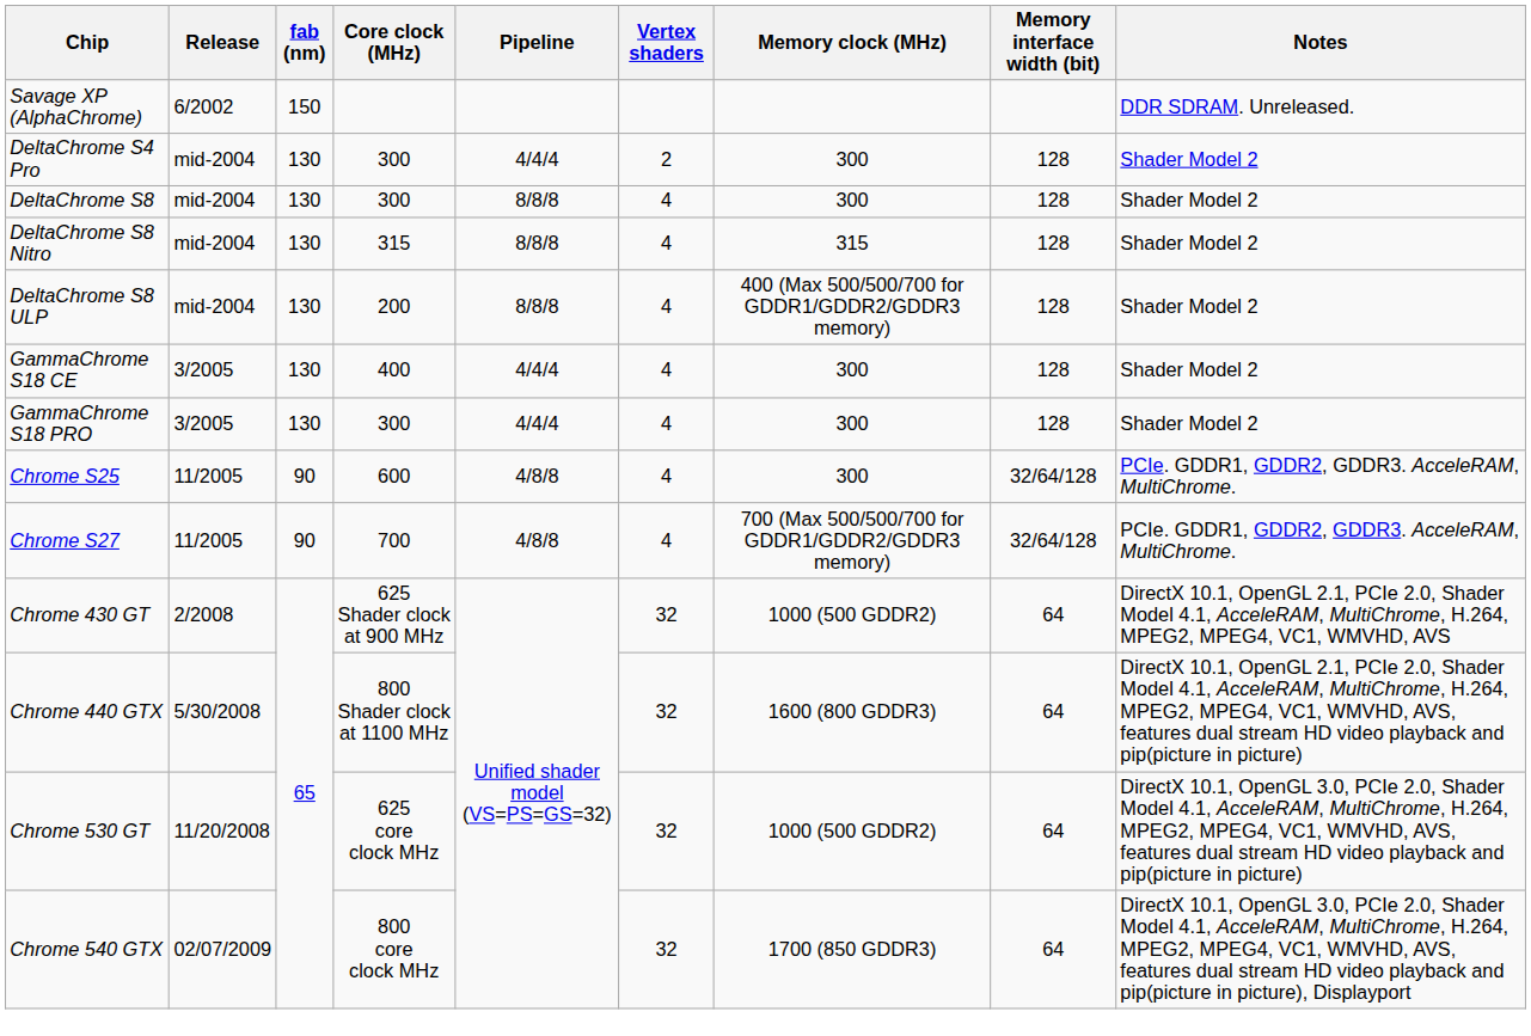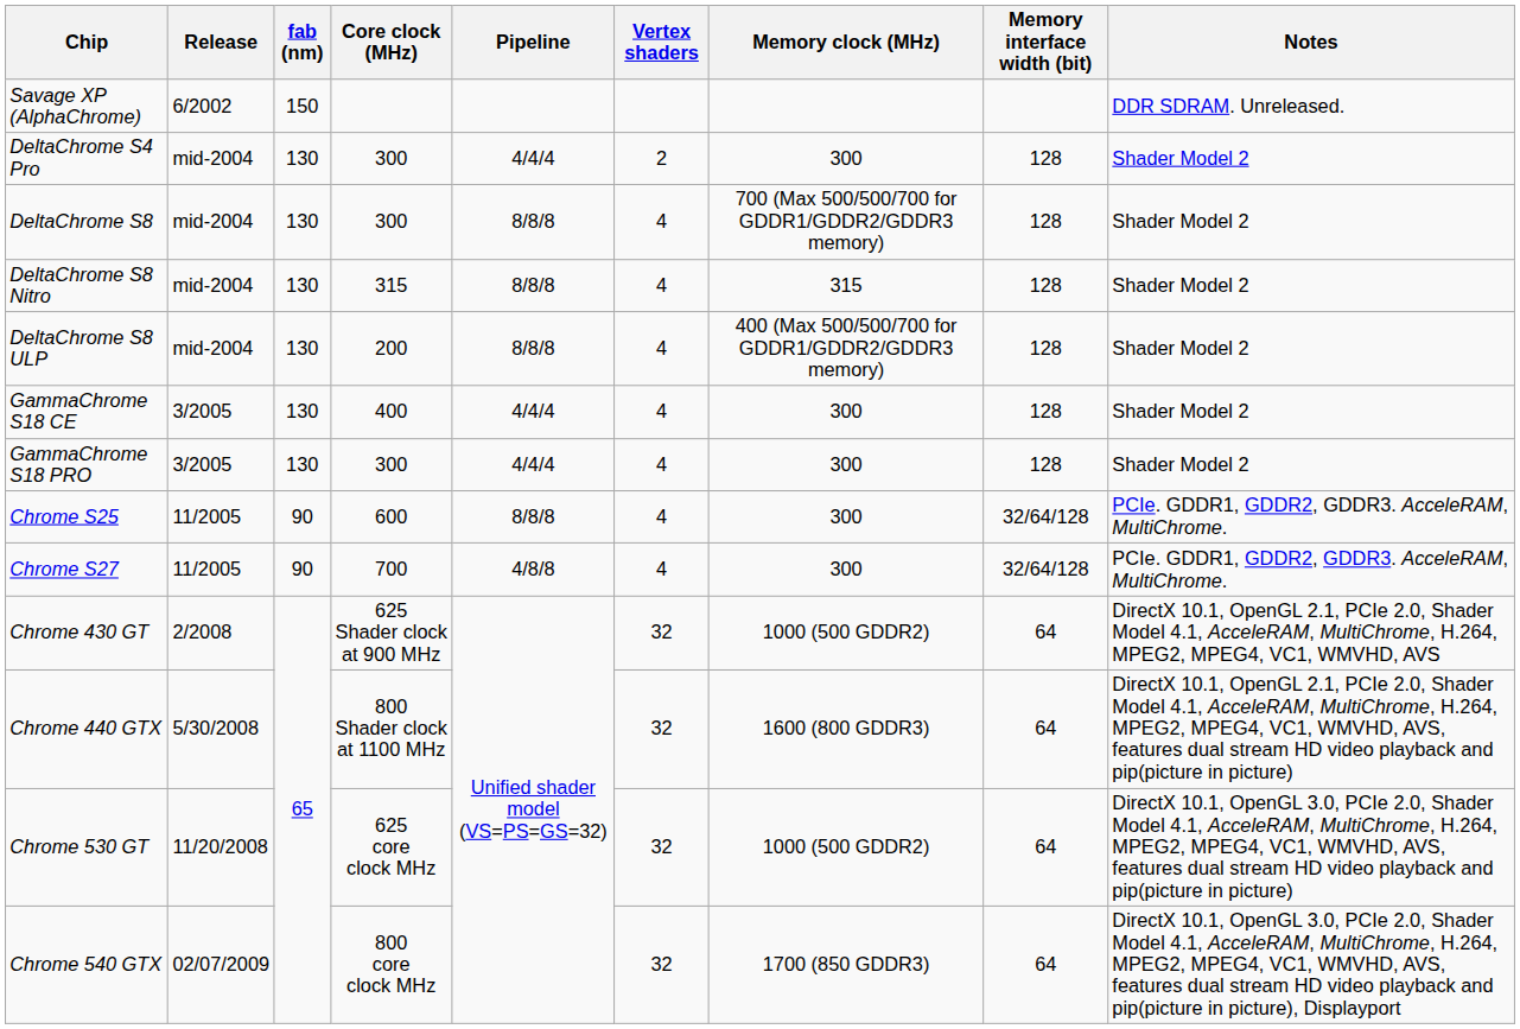DeltaChrome S8 | Memory clock (MHz): 300 -> 700 (Max 500/500/700 for GDDR1/GDDR2/GDDR3 memory)
Chrome S25 | Pipeline: 4/8/8 -> 8/8/8
Chrome S27 | Memory clock (MHz): 700 (Max 500/500/700 for GDDR1/GDDR2/GDDR3 memory) -> 300
